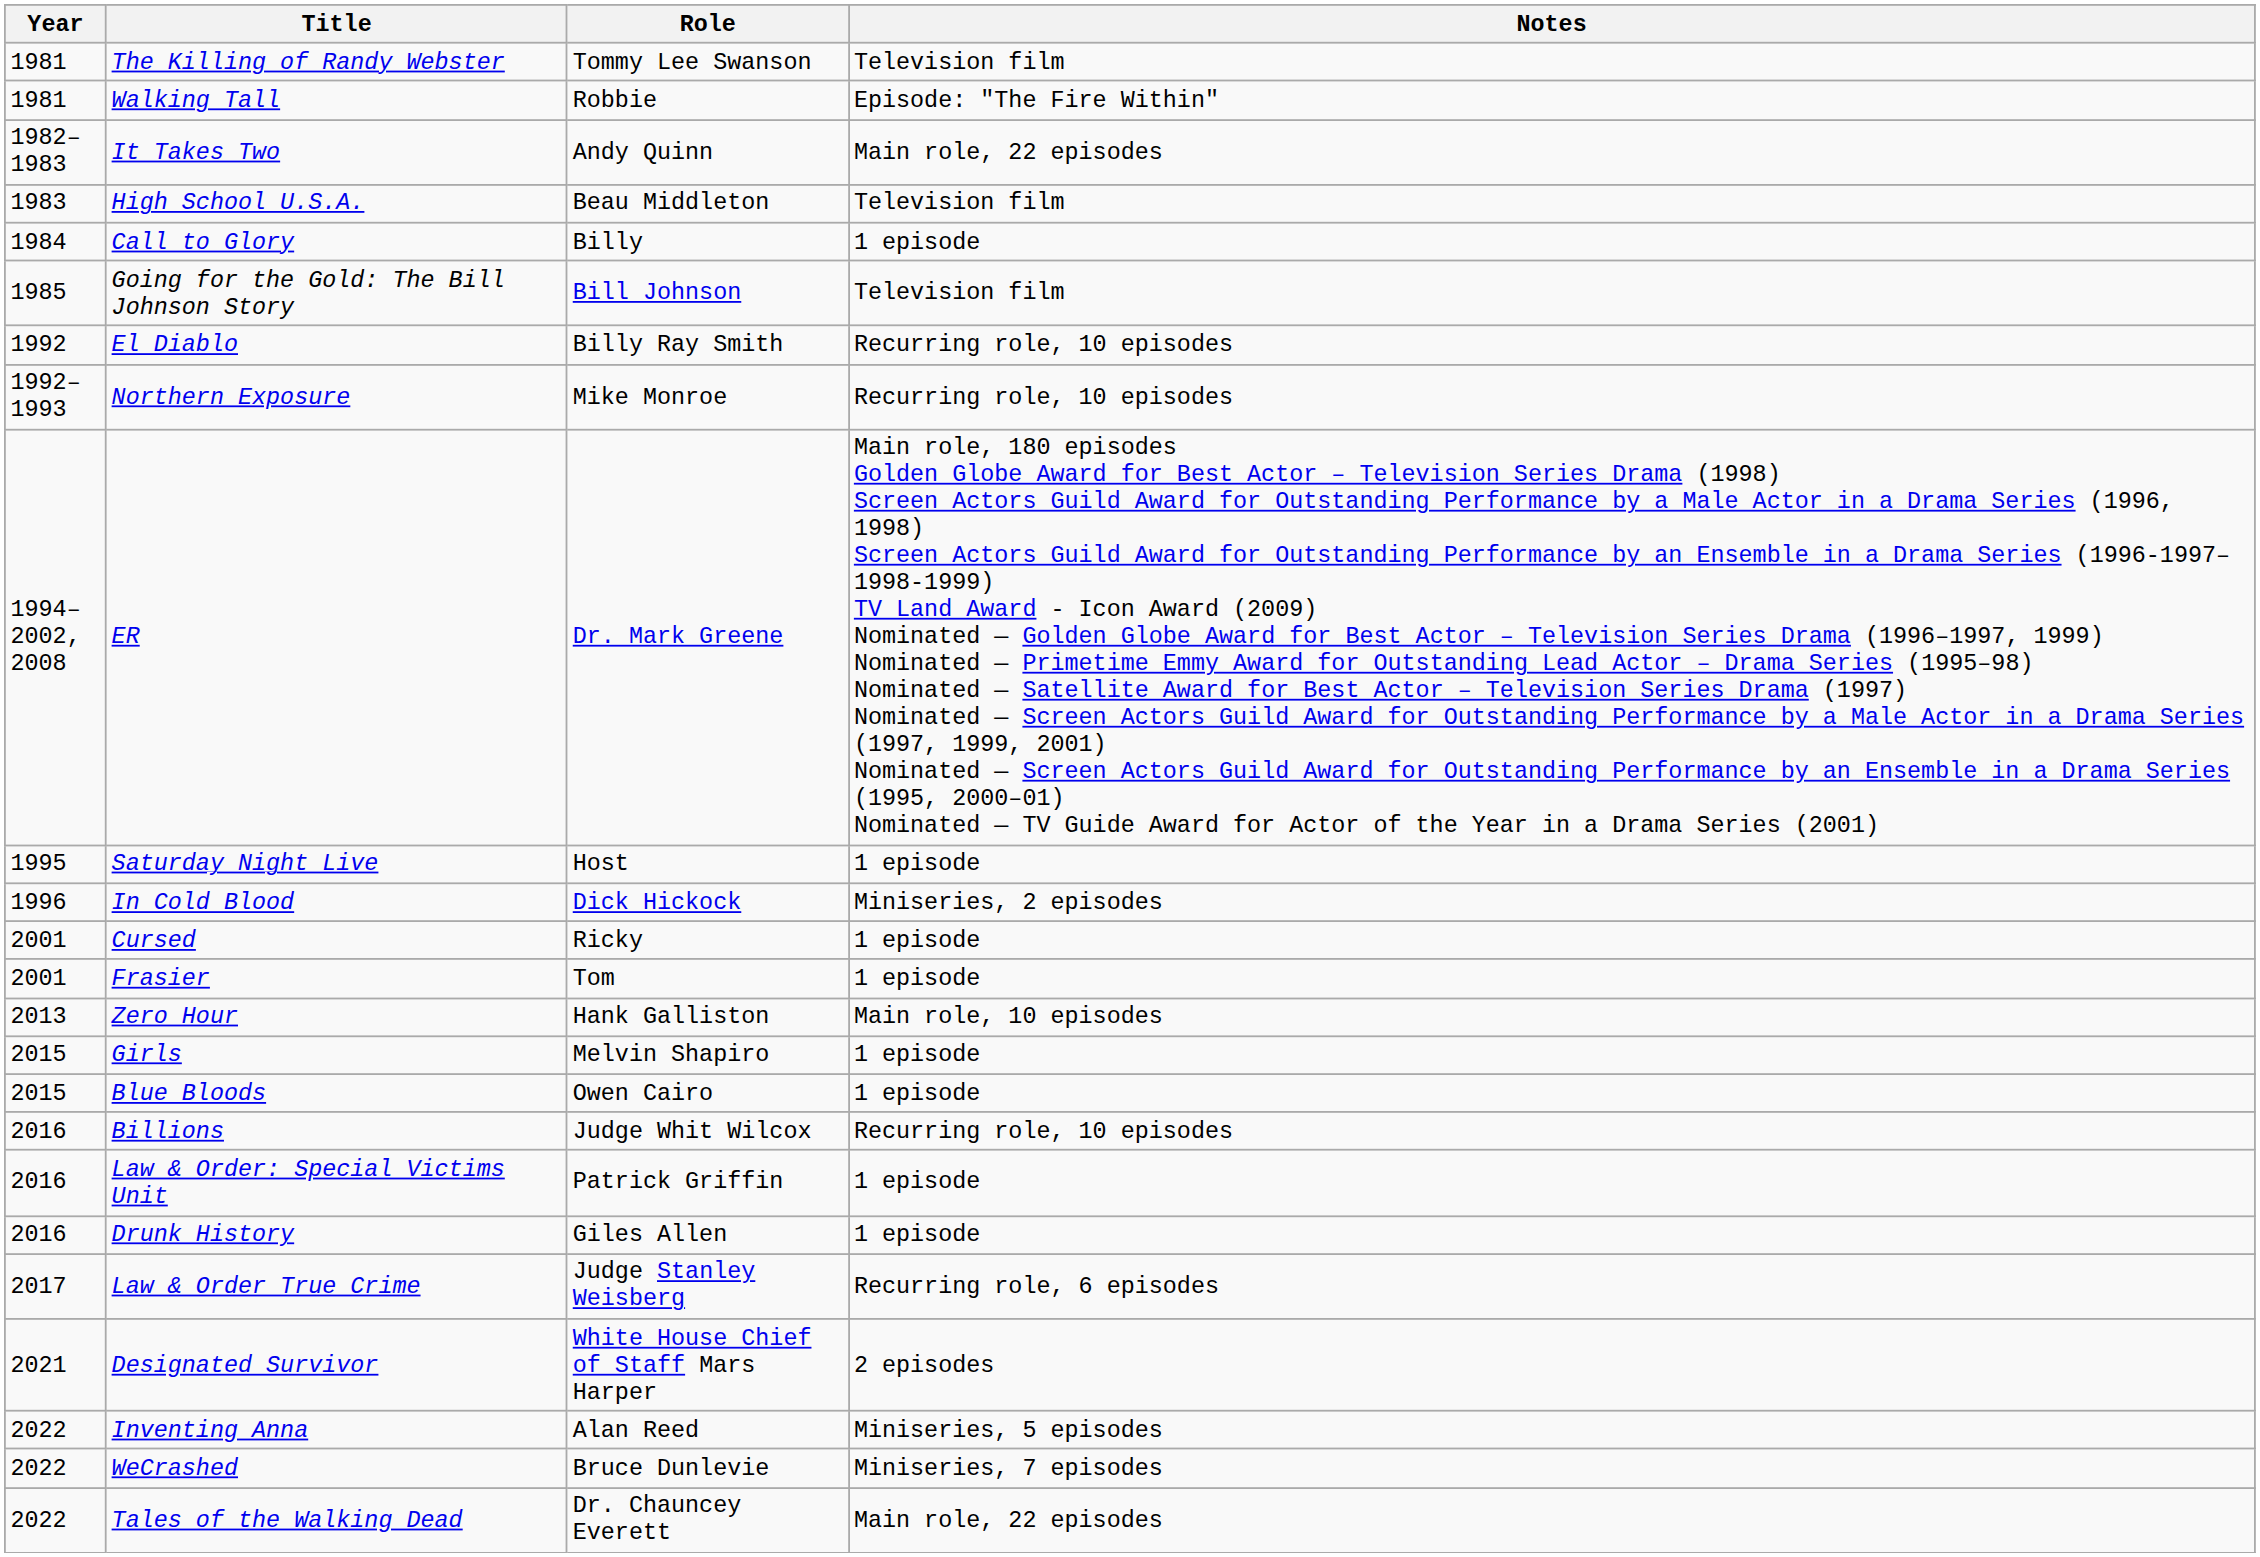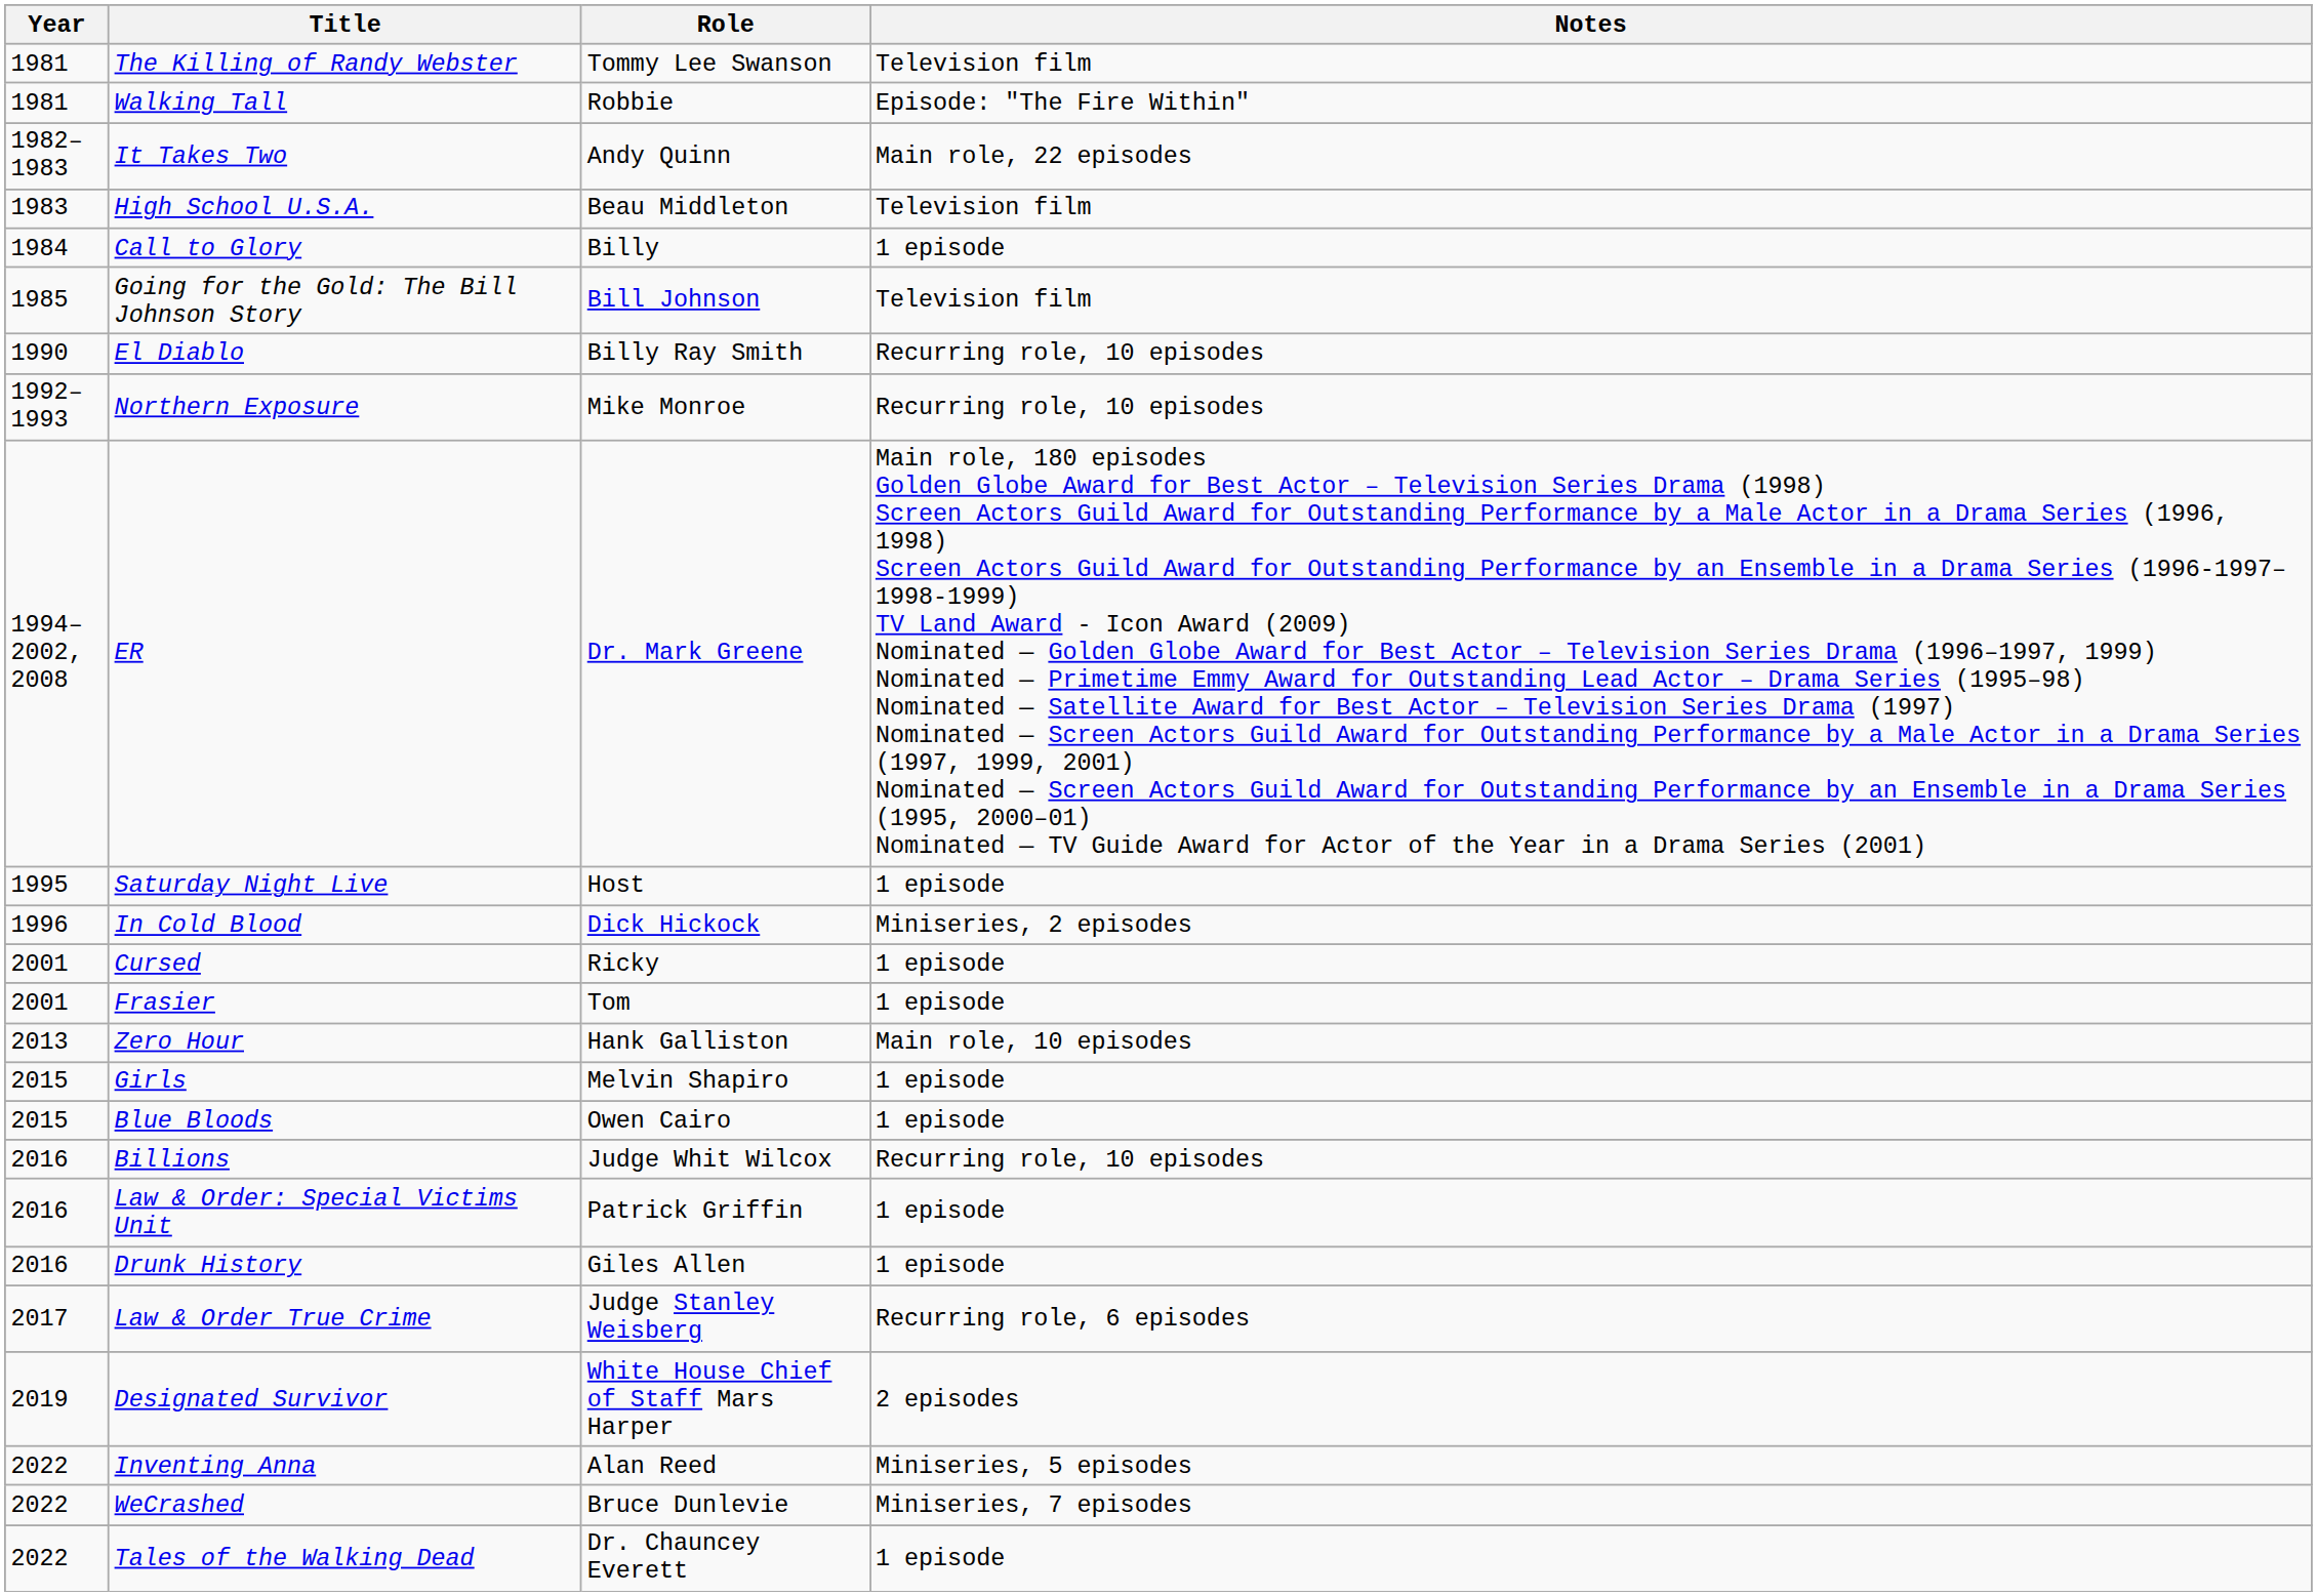El Diablo | Year: 1992 -> 1990
Designated Survivor | Year: 2021 -> 2019
Tales of the Walking Dead | Notes: Main role, 22 episodes -> 1 episode
